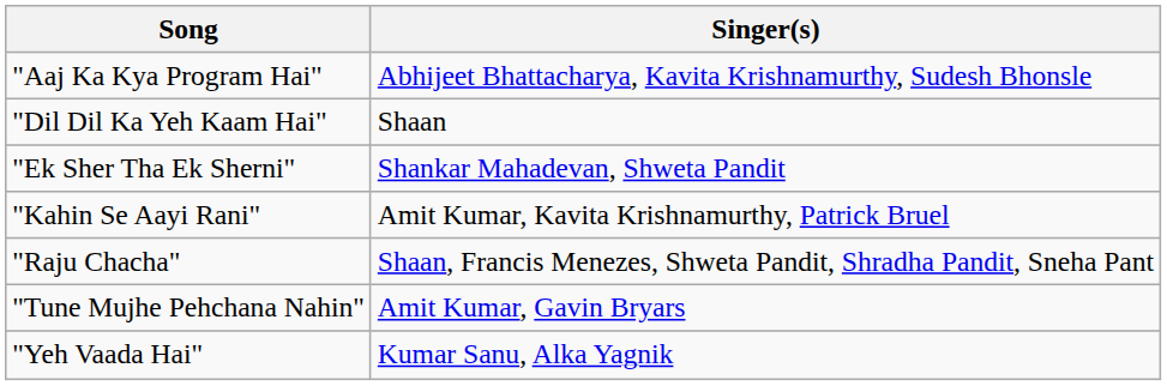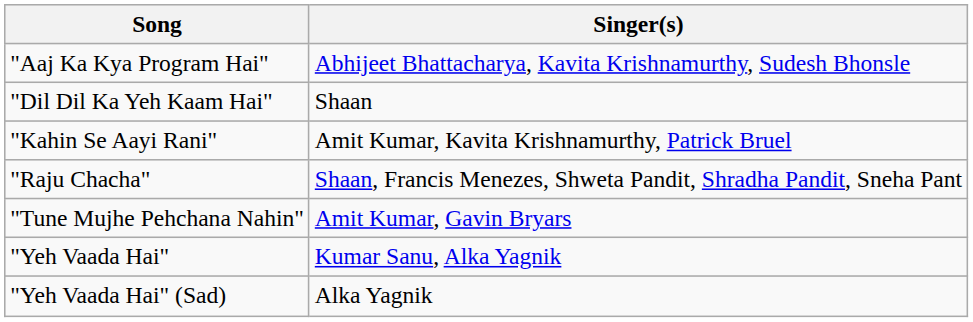- row: "Ek Sher Tha Ek Sherni" | Shankar Mahadevan, Shweta Pandit
+ row: "Yeh Vaada Hai" (Sad) | Alka Yagnik
